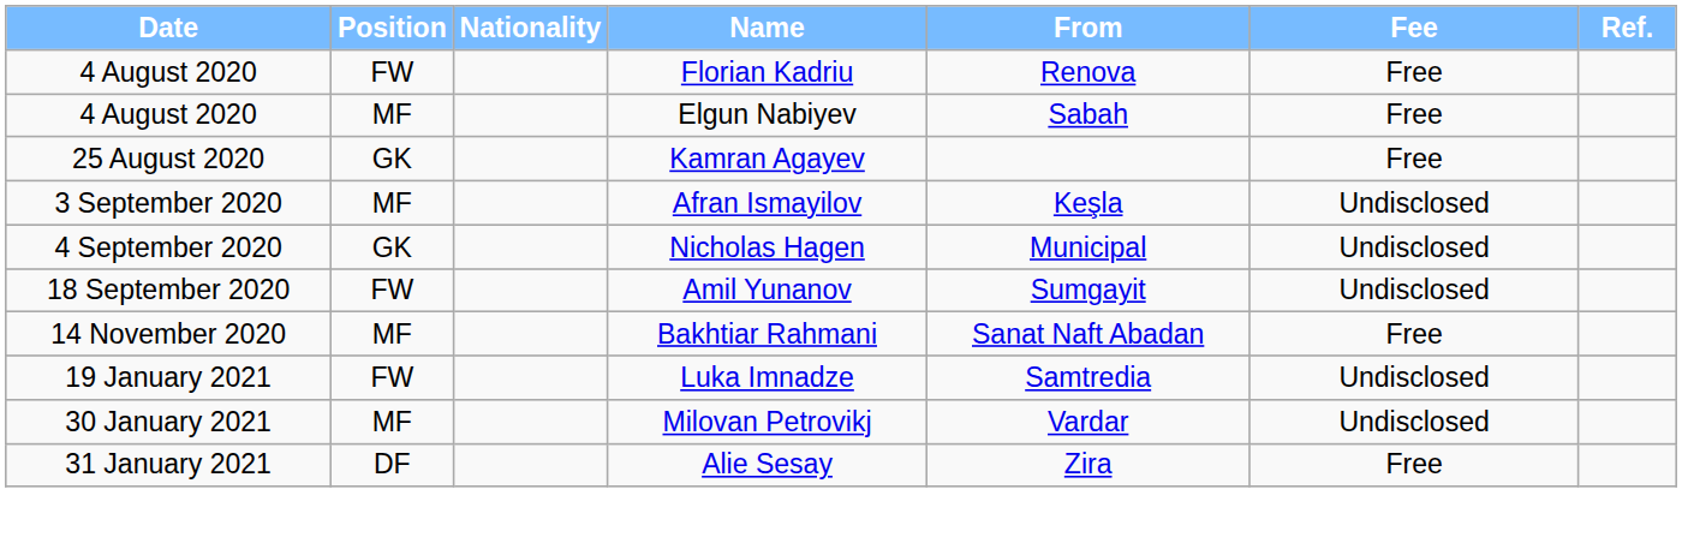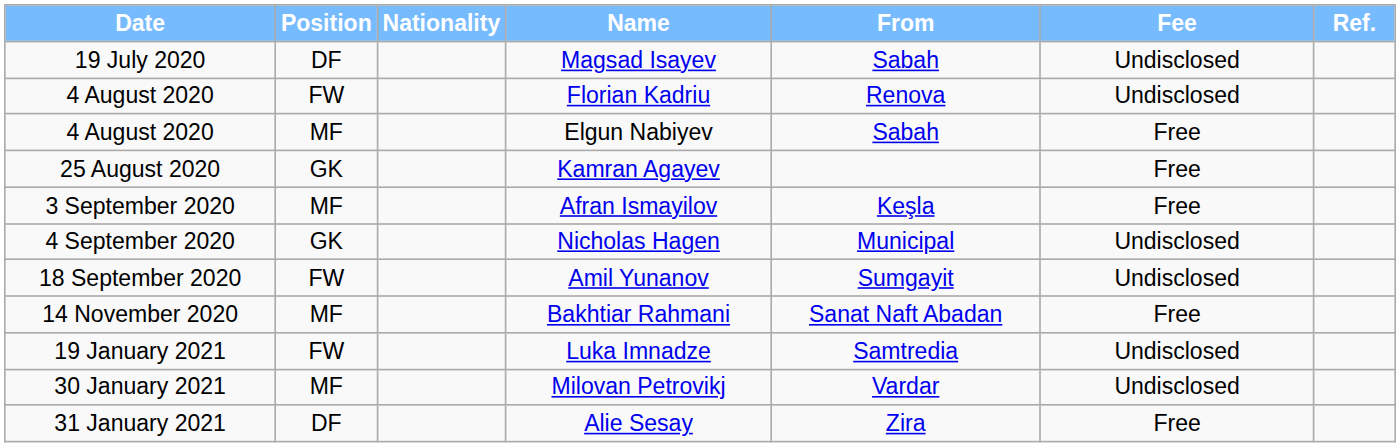+ row: 19 July 2020 | DF | Magsad Isayev | Sabah | Undisclosed
Florian Kadriu | Fee: Free -> Undisclosed
Afran Ismayilov | Fee: Undisclosed -> Free
